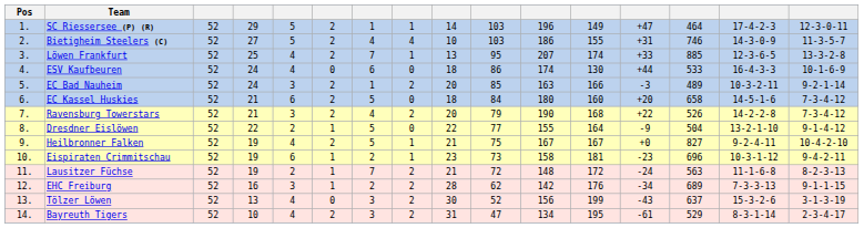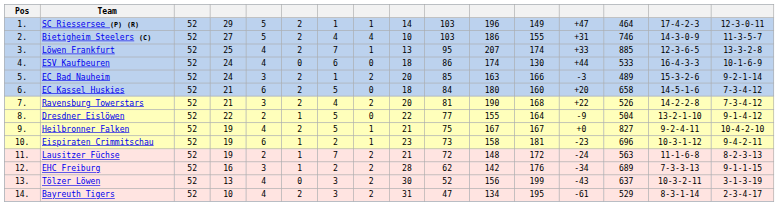EC Bad Nauheim | column 15: 10-3-2-11 -> 15-3-2-6
Ravensburg Towerstars | column 10: 79 -> 81
Tölzer Löwen | column 15: 15-3-2-6 -> 10-3-2-11
